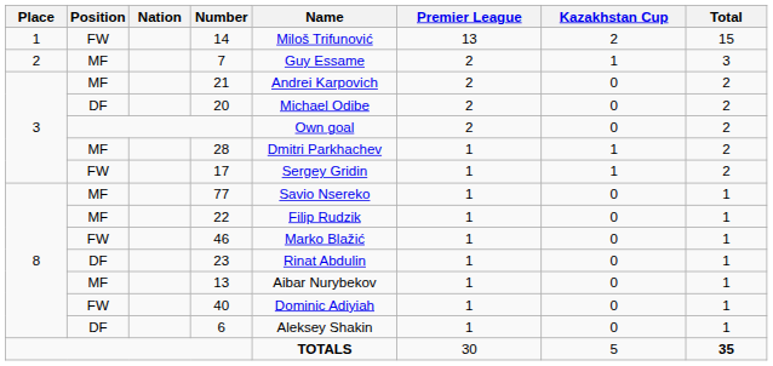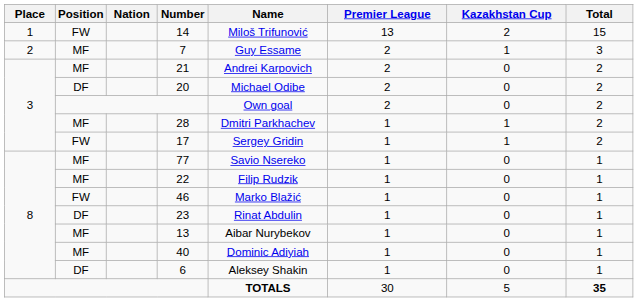40 | Position: FW -> MF
